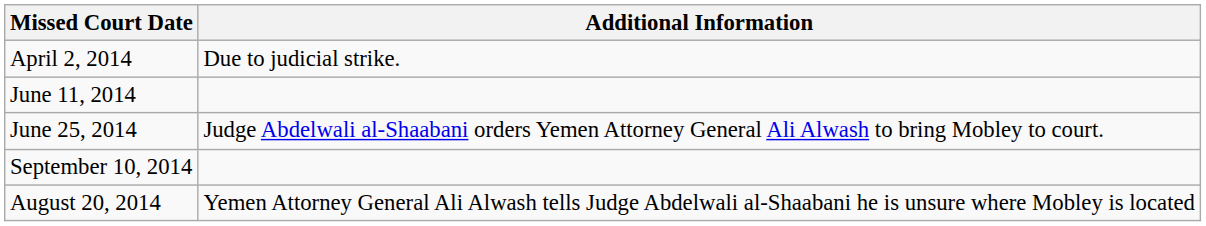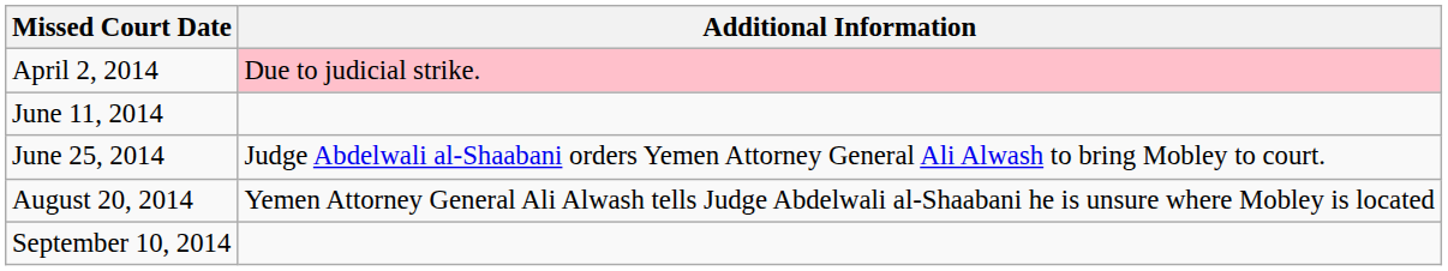April 2, 2014 | Additional Information: no background -> pink background
rows swapped: August 20, 2014 <-> September 10, 2014
